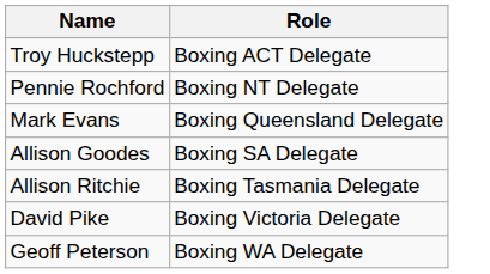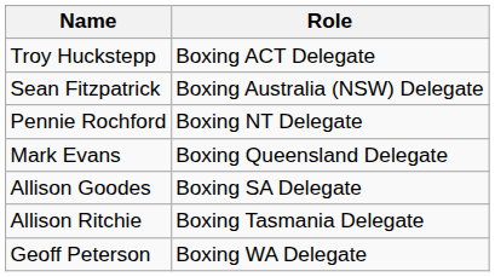+ row: Sean Fitzpatrick | Boxing Australia (NSW) Delegate
- row: David Pike | Boxing Victoria Delegate
